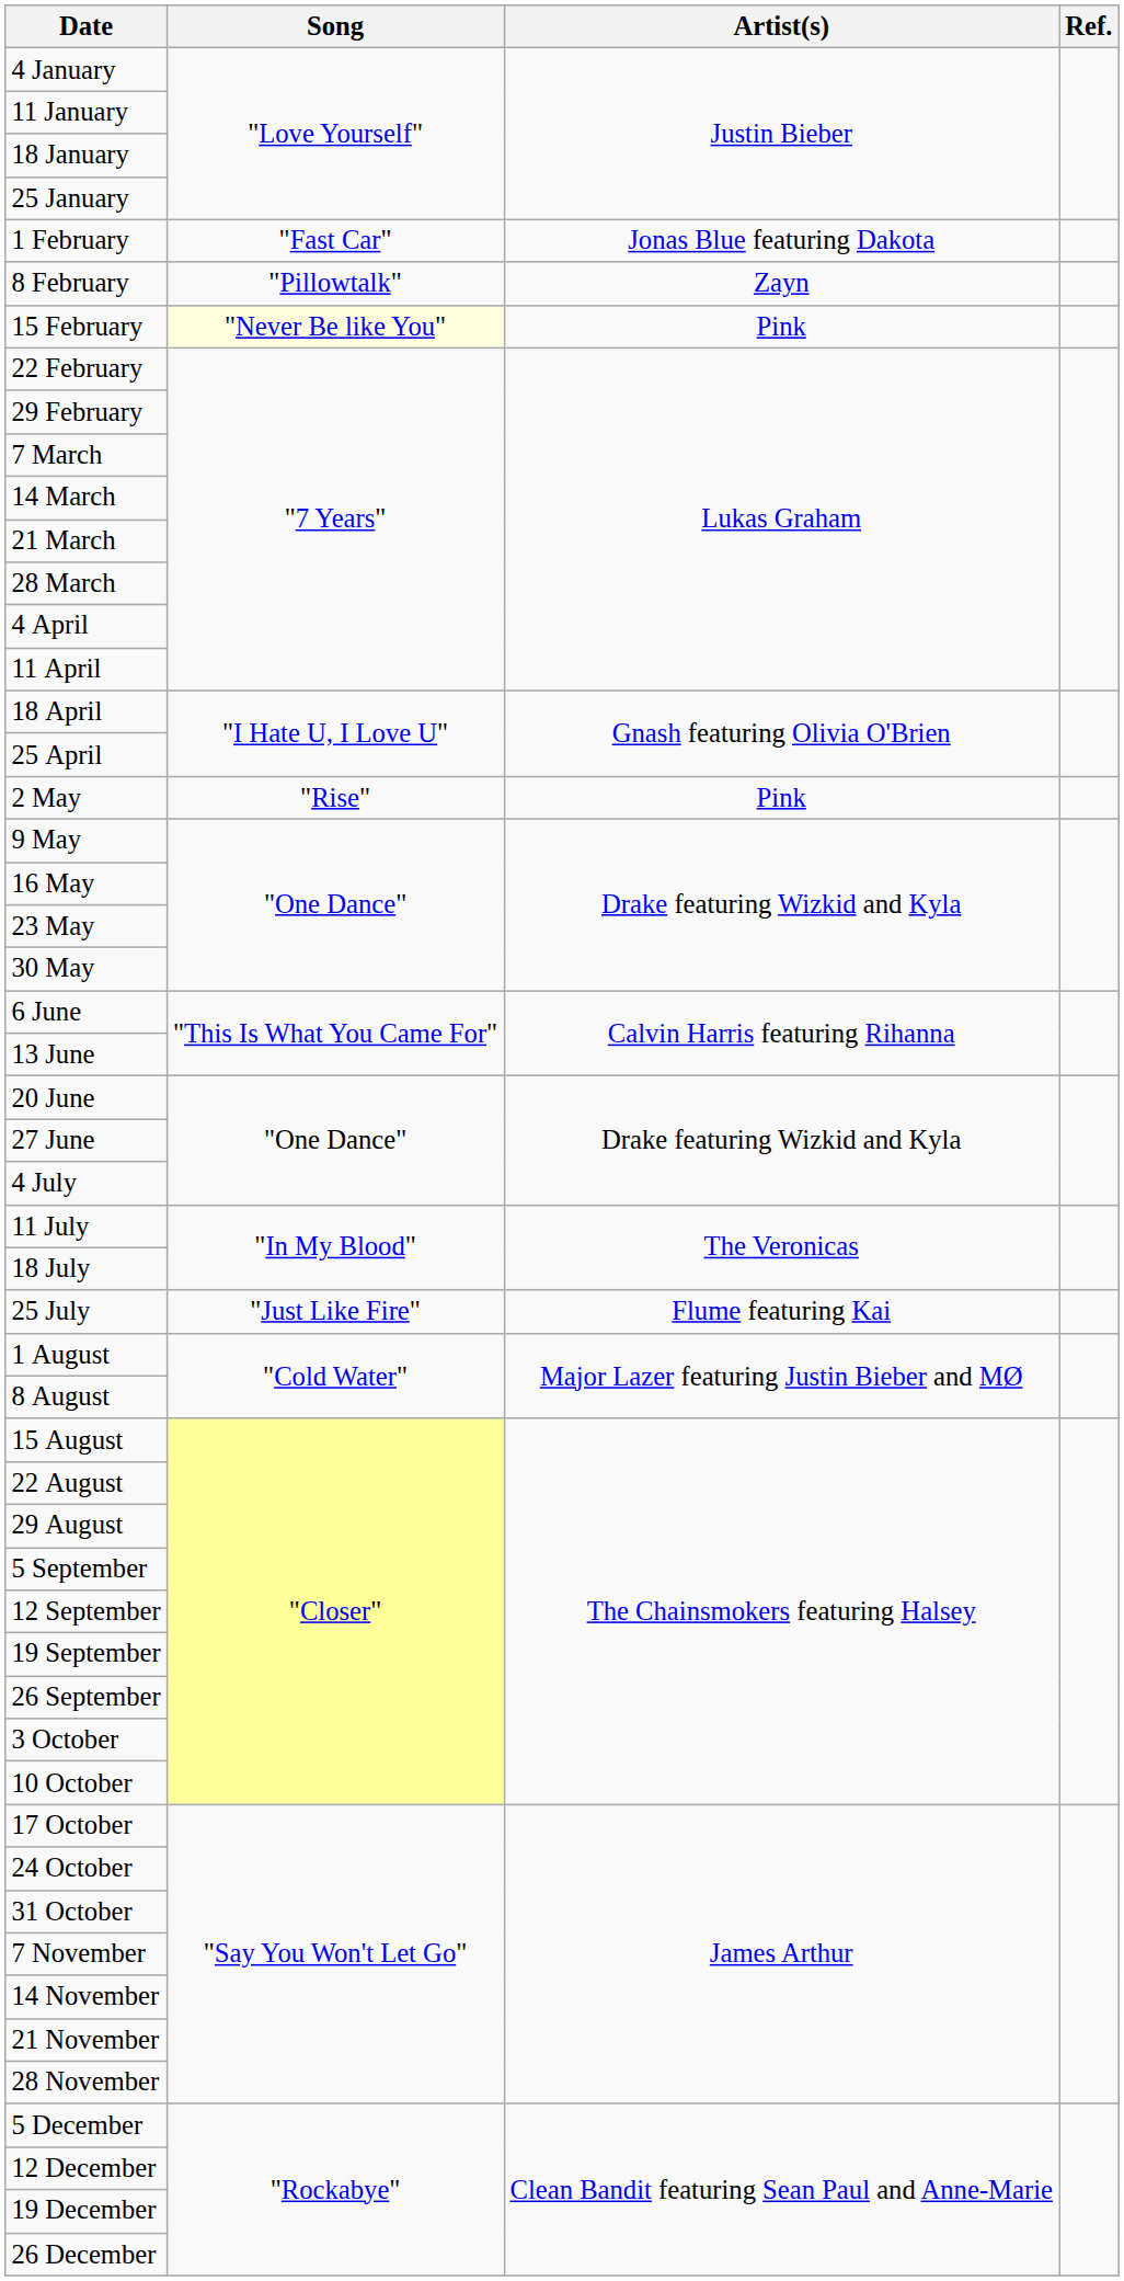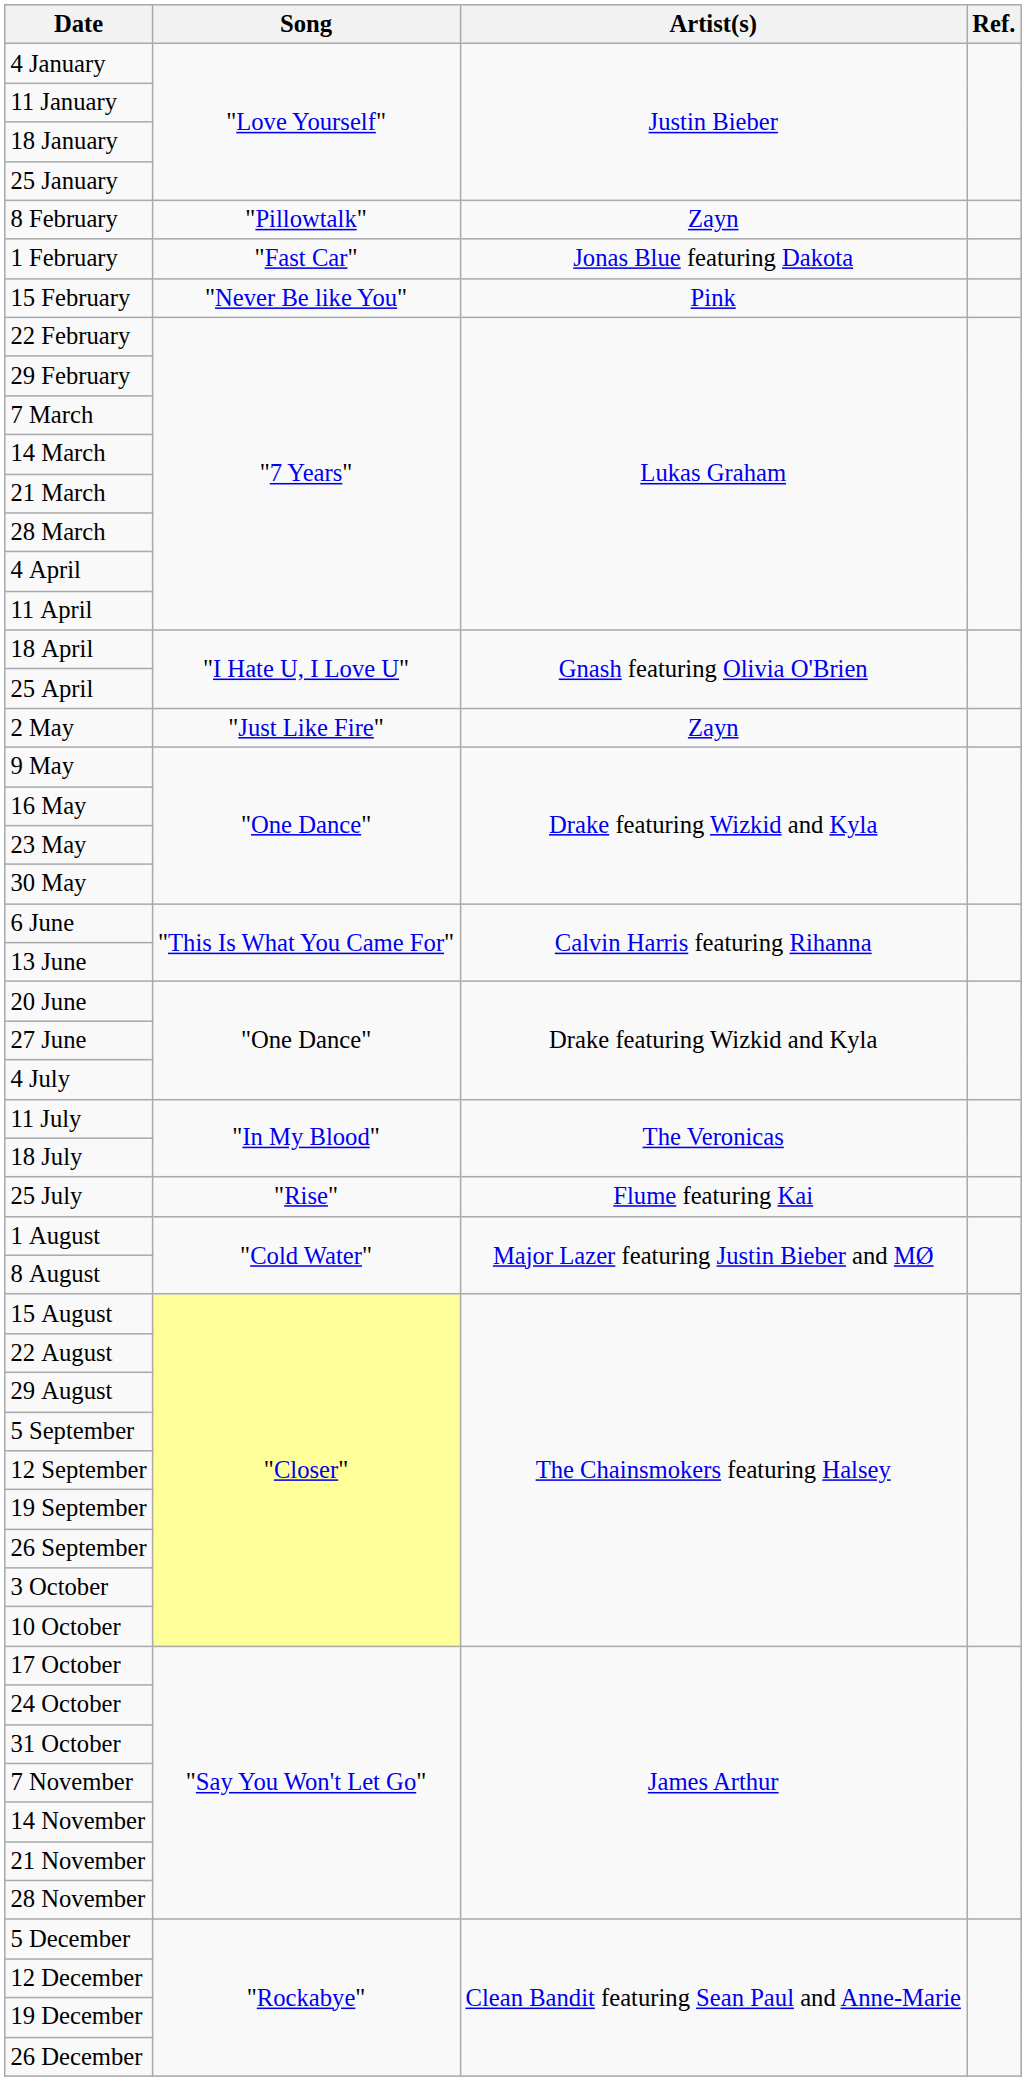rows swapped: 1 February <-> 8 February
15 February | Song: lightyellow background -> no background
2 May | Song: "Rise" -> "Just Like Fire"
2 May | Artist(s): Pink -> Zayn
25 July | Song: "Just Like Fire" -> "Rise"
